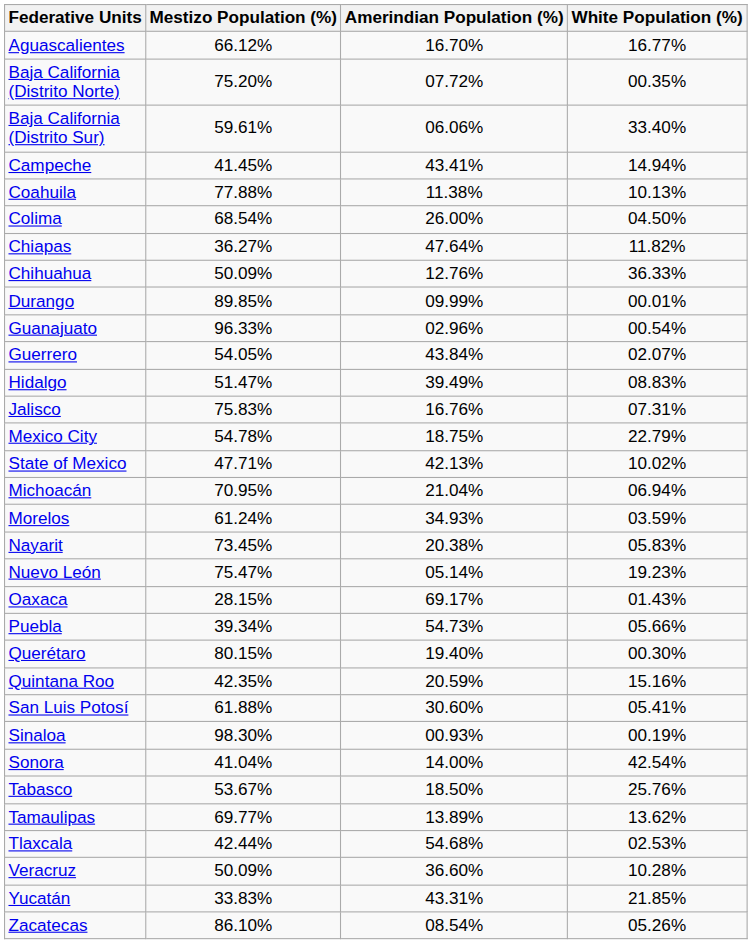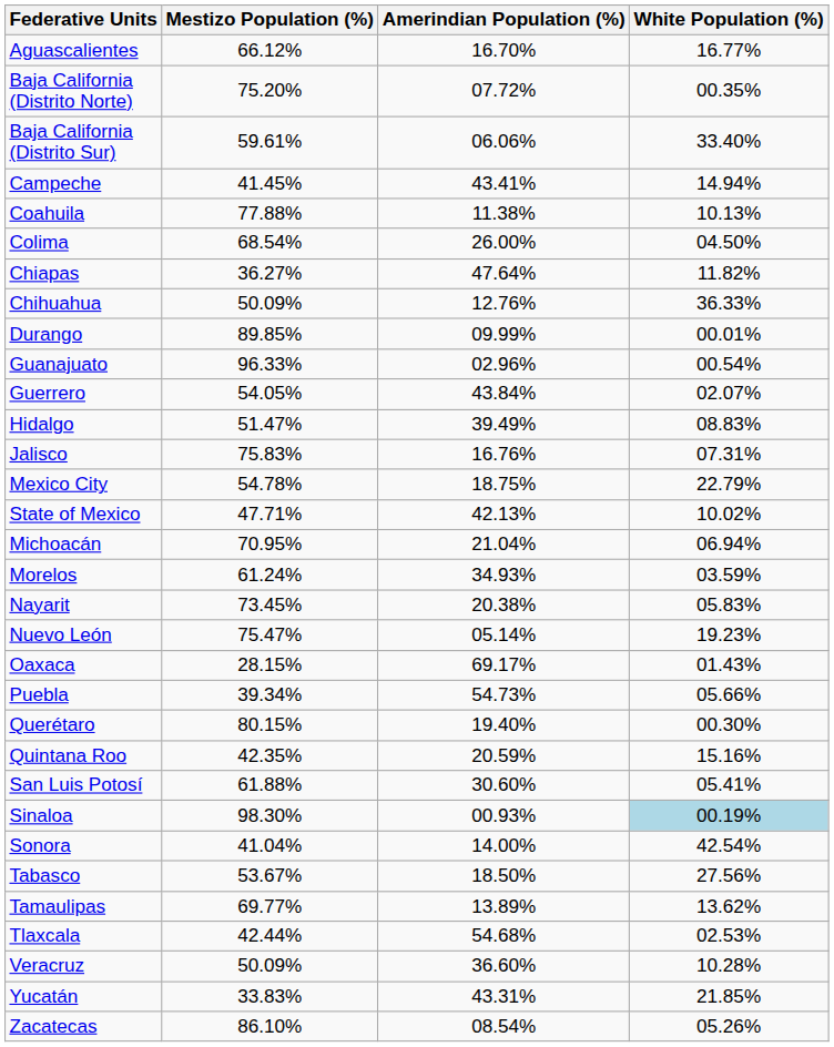Sinaloa | White Population (%): no background -> lightblue background
Tabasco | White Population (%): 25.76% -> 27.56%
